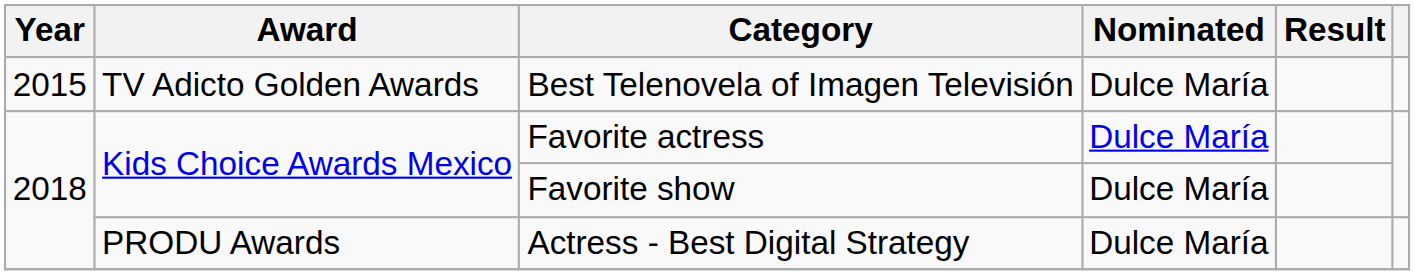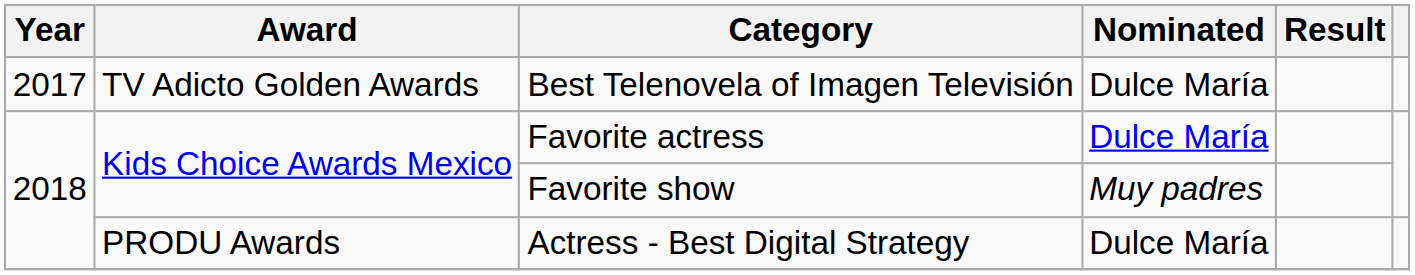Best Telenovela of Imagen Televisión | Year: 2015 -> 2017
Favorite show | Nominated: Dulce María -> Muy padres
